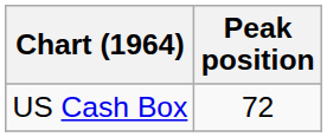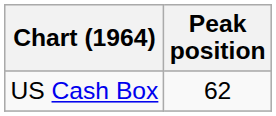US Cash Box | Peak position: 72 -> 62
